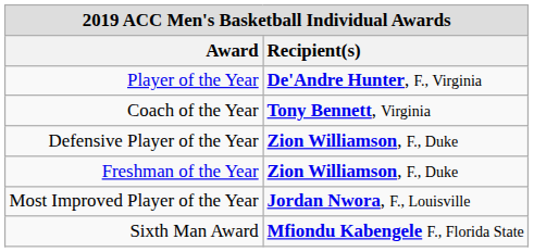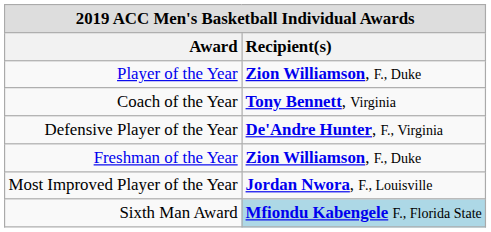Player of the Year | Recipient(s): De'Andre Hunter, F., Virginia -> Zion Williamson, F., Duke
Defensive Player of the Year | Recipient(s): Zion Williamson, F., Duke -> De'Andre Hunter, F., Virginia
Sixth Man Award | Recipient(s): no background -> lightblue background
